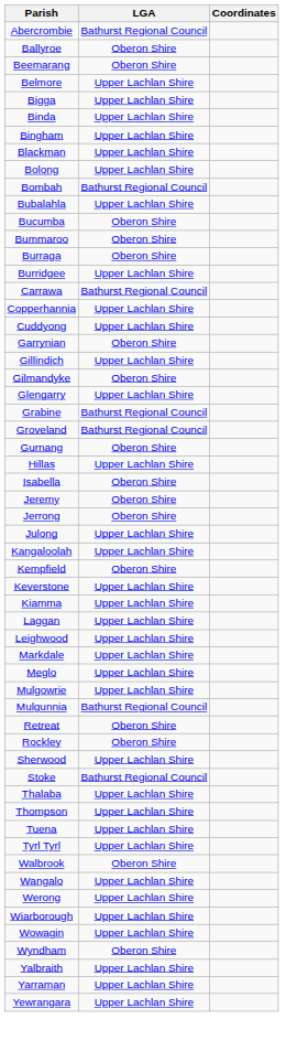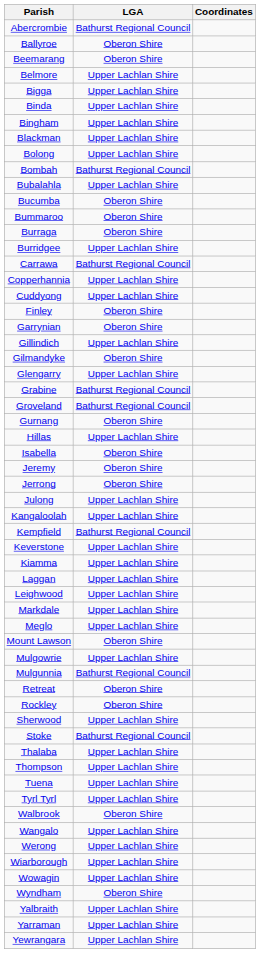+ row: Finley | Oberon Shire
Kempfield | LGA: Oberon Shire -> Bathurst Regional Council
+ row: Mount Lawson | Oberon Shire
